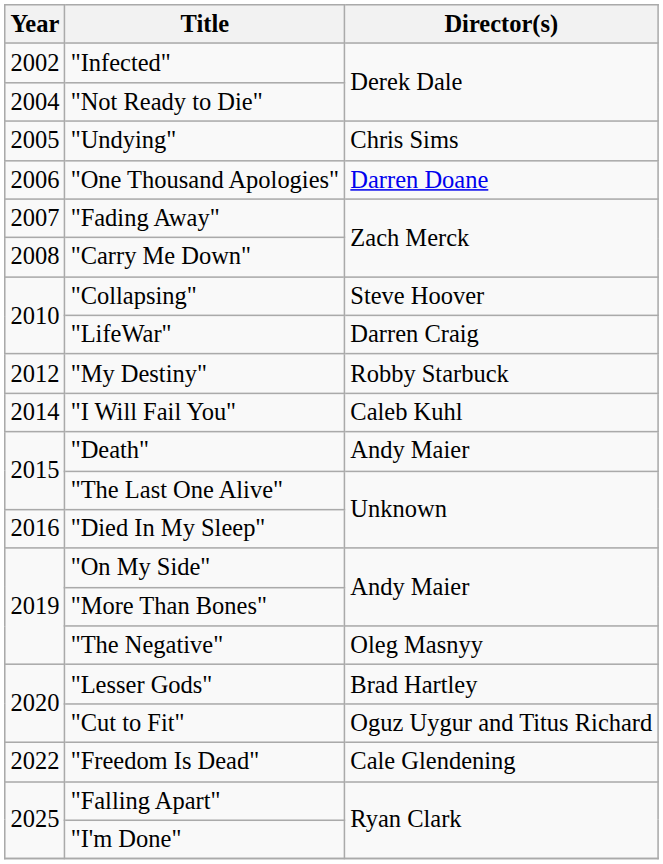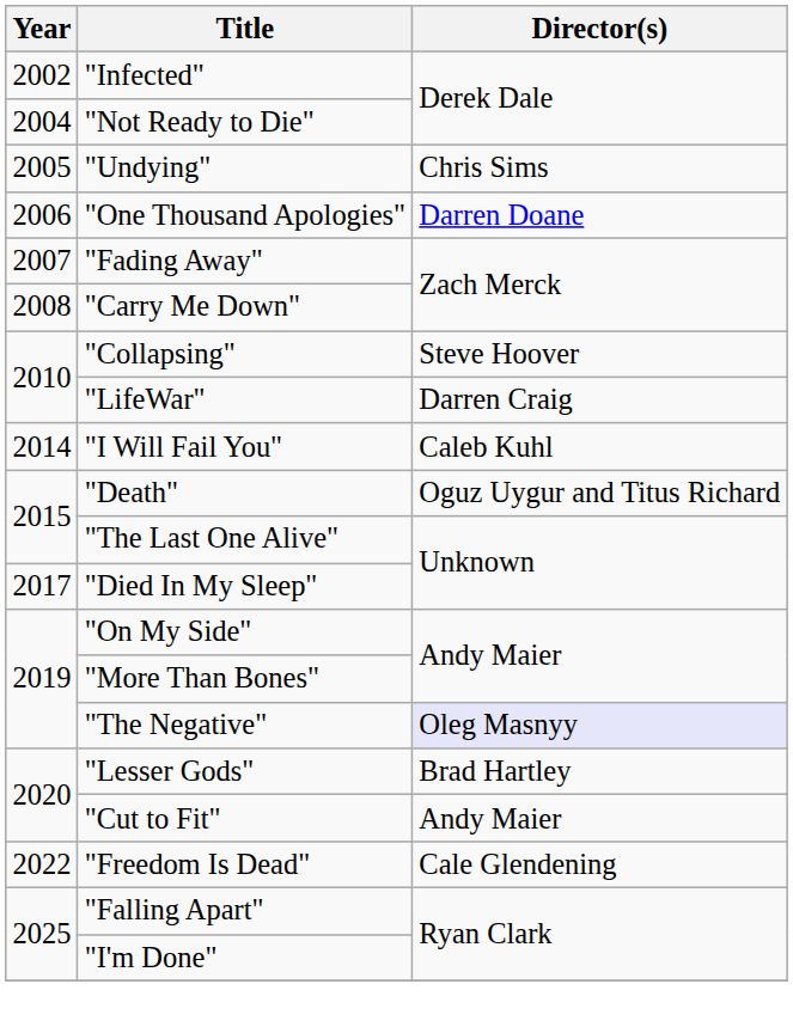- row: 2012 | "My Destiny" | Robby Starbuck
"Death" | Director(s): Andy Maier -> Oguz Uygur and Titus Richard
"Died In My Sleep" | Year: 2016 -> 2017
"The Negative" | Director(s): no background -> lavender background
"Cut to Fit" | Director(s): Oguz Uygur and Titus Richard -> Andy Maier
